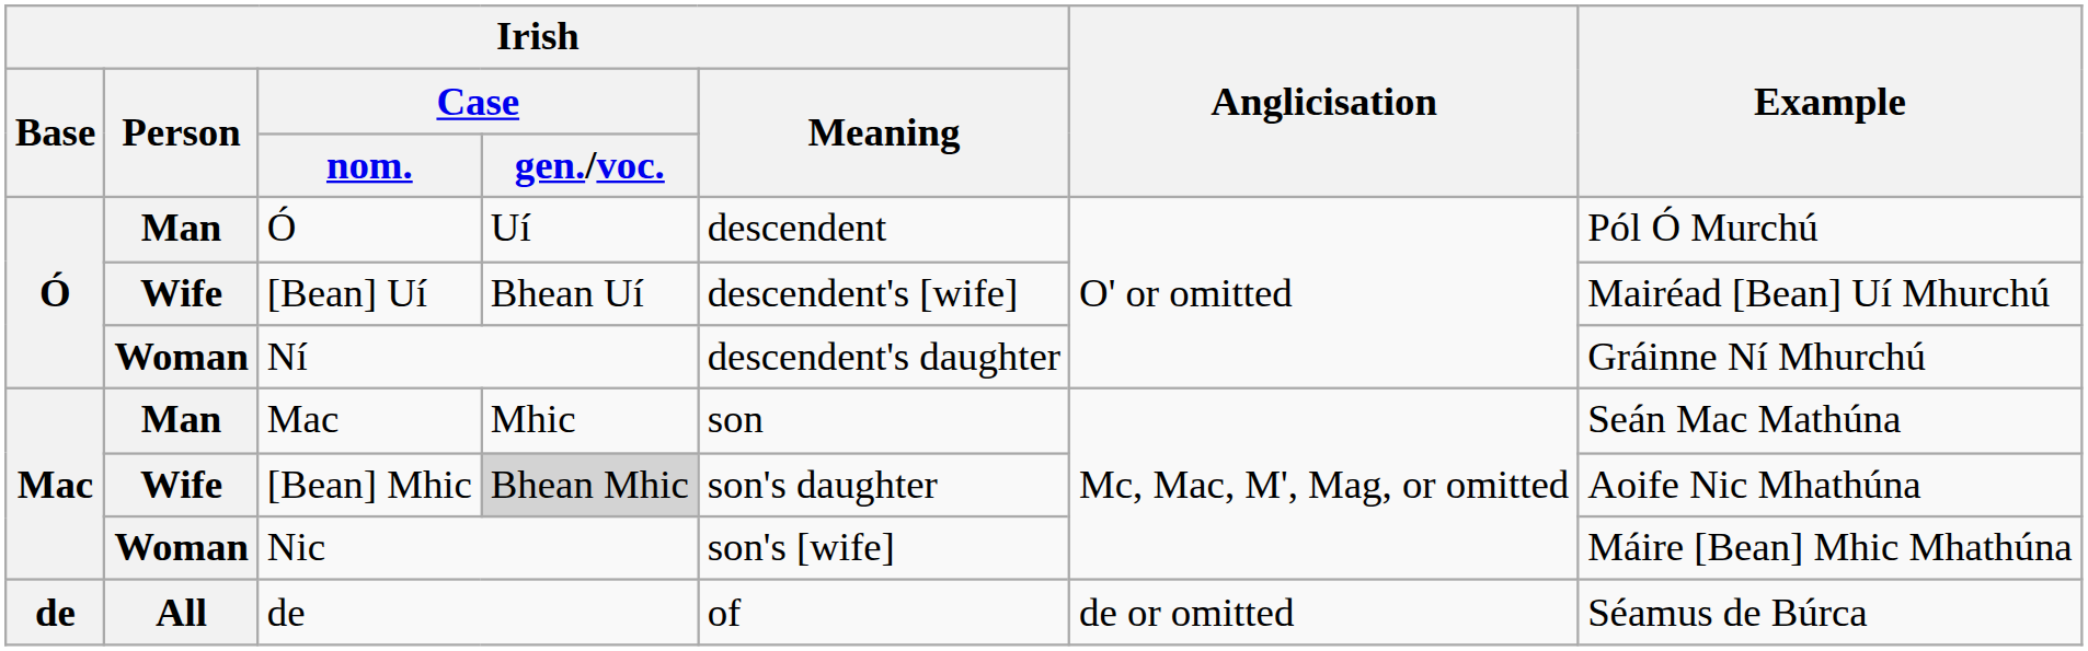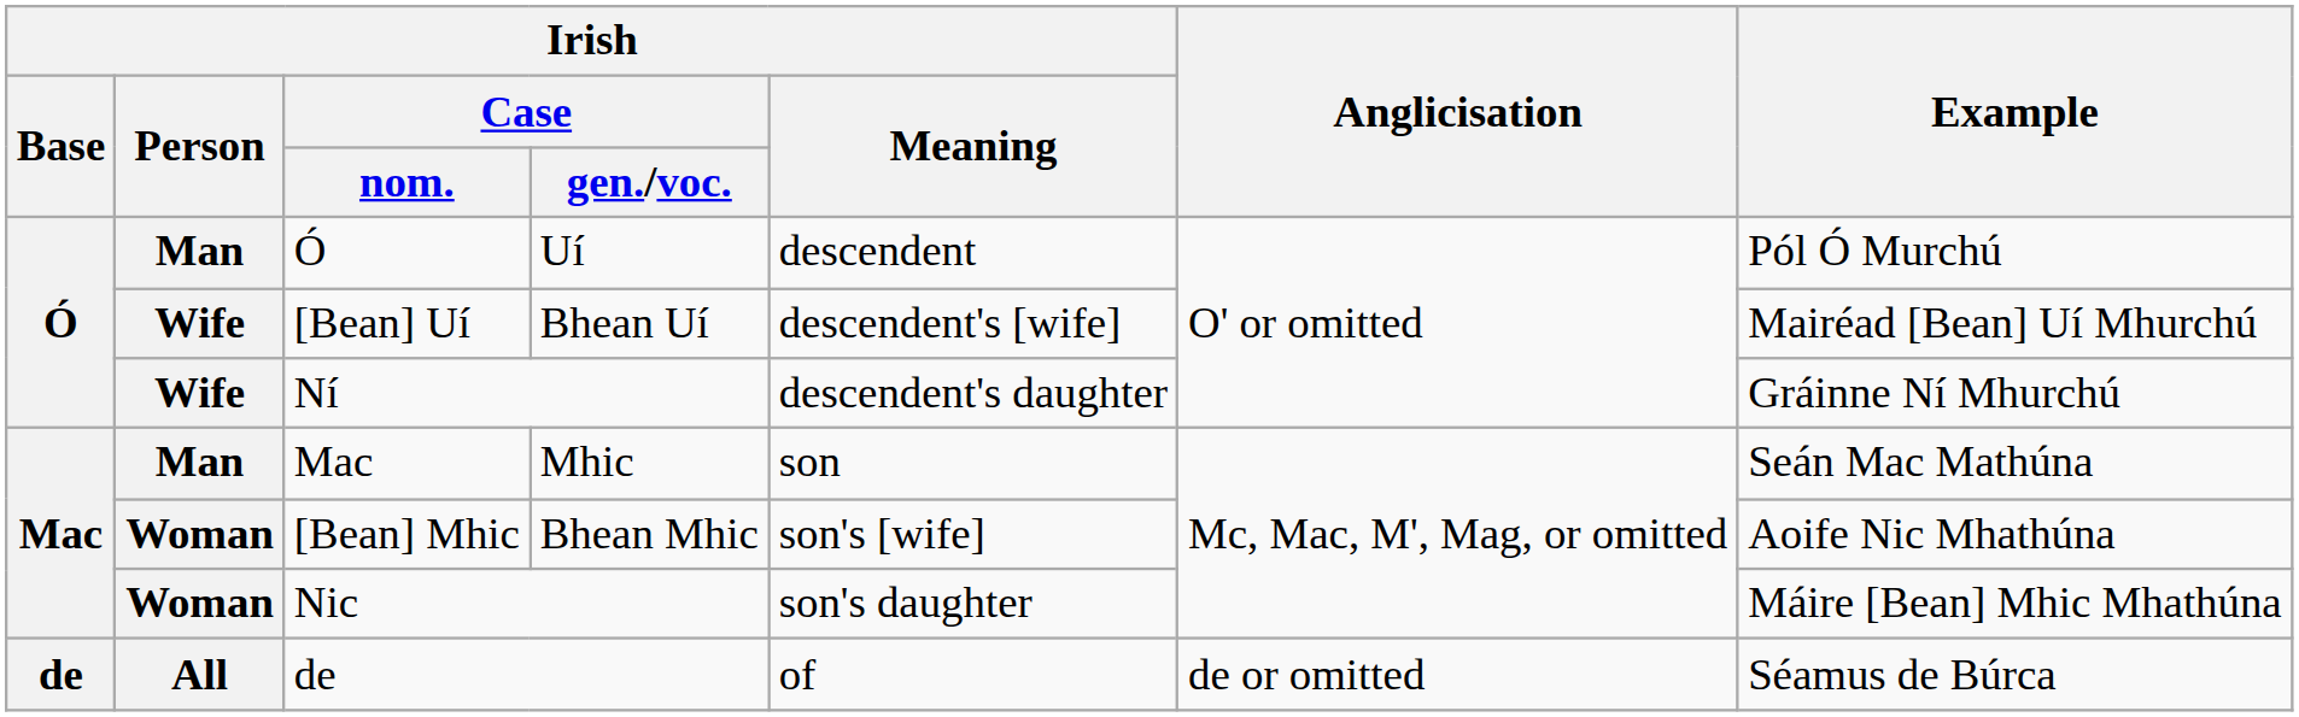Ní | Irish / Person: Woman -> Wife
[Bean] Mhic | Irish / Person: Wife -> Woman
[Bean] Mhic | Irish / Case / gen./voc.: lightgrey background -> no background
[Bean] Mhic | Irish / Meaning: son's daughter -> son's [wife]
Nic | Irish / Meaning: son's [wife] -> son's daughter
